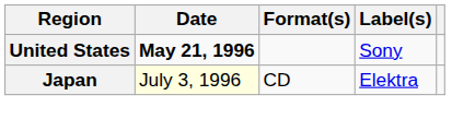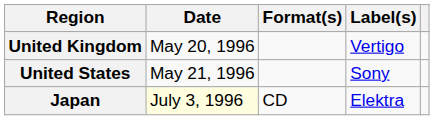+ row: United Kingdom | May 20, 1996 | Vertigo
United States | Date: bold -> normal
